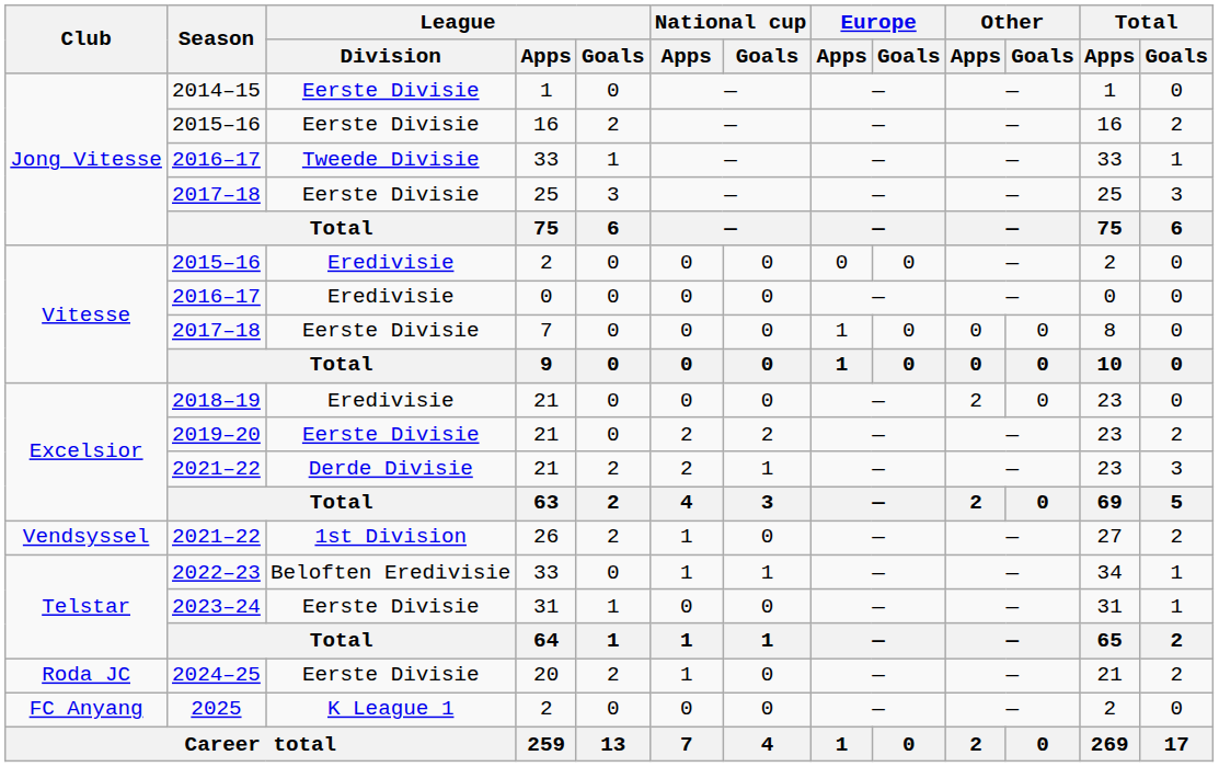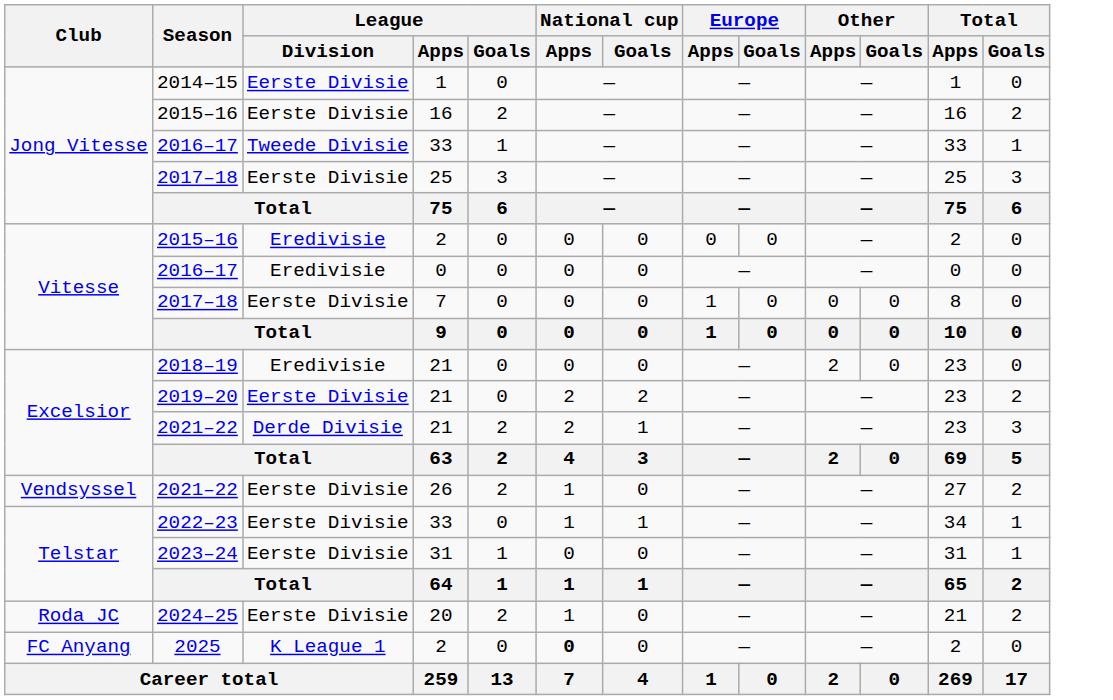2021–22 / 26 | League / Division: 1st Division -> Eerste Divisie
2022–23 | League / Division: Beloften Eredivisie -> Eerste Divisie
2025 | National cup / Apps: normal -> bold
